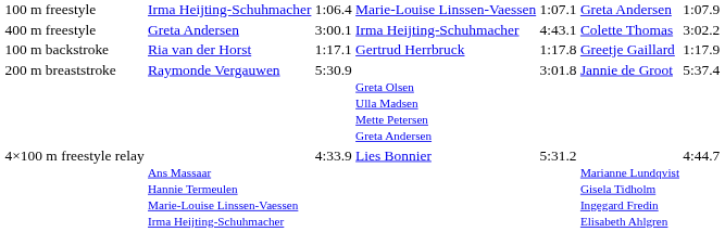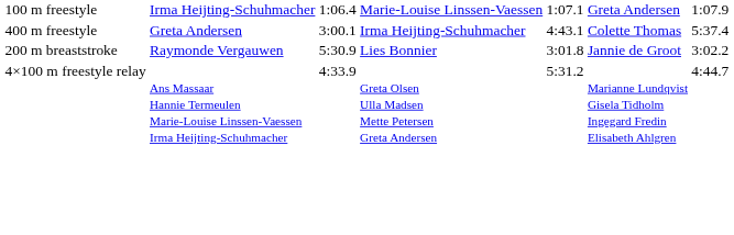400 m freestyle | column 7: 3:02.2 -> 5:37.4
- row: 100 m backstroke | Ria van der Horst | 1:17.1 | Gertrud Herrbruck | 1:17.8 | Greetje Gaillard | 1:17.9
200 m breaststroke | column 4: Greta Olsen Ulla Madsen Mette Petersen Greta Andersen -> Lies Bonnier
200 m breaststroke | column 7: 5:37.4 -> 3:02.2
4×100 m freestyle relay | column 4: Lies Bonnier -> Greta Olsen Ulla Madsen Mette Petersen Greta Andersen
